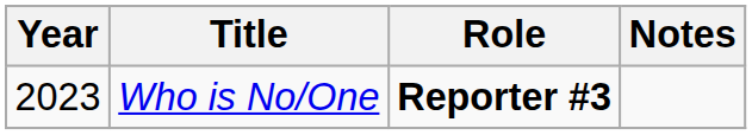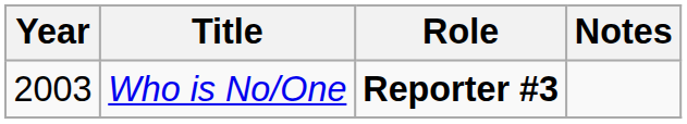Who is No/One | Year: 2023 -> 2003
